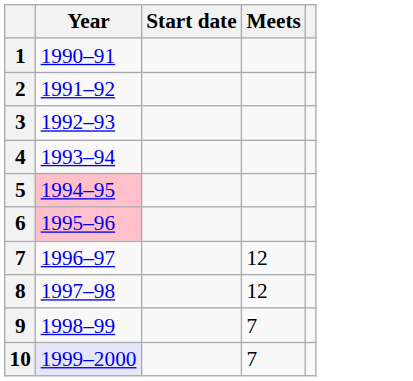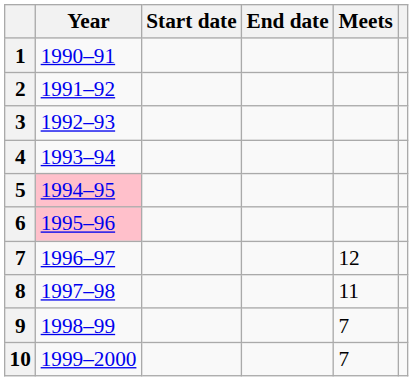+ column: End date
8 | Meets: 12 -> 11
10 | Year: lavender background -> no background
